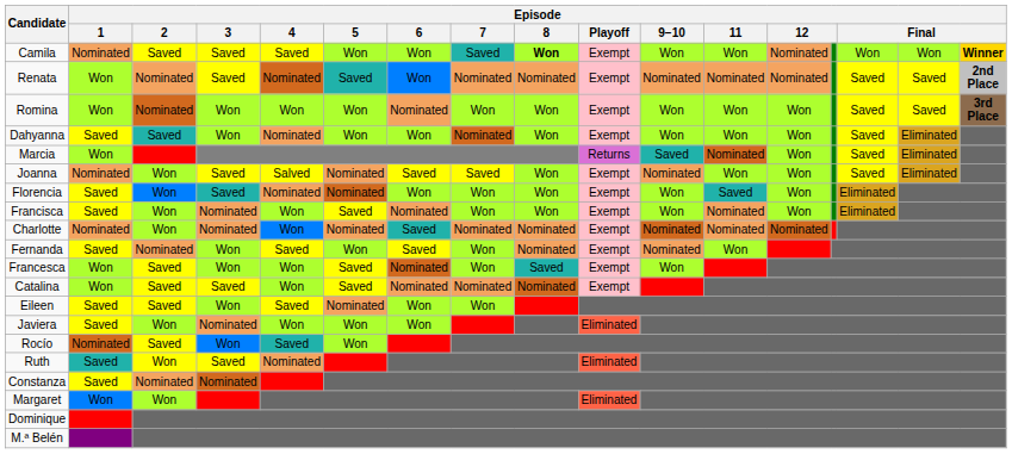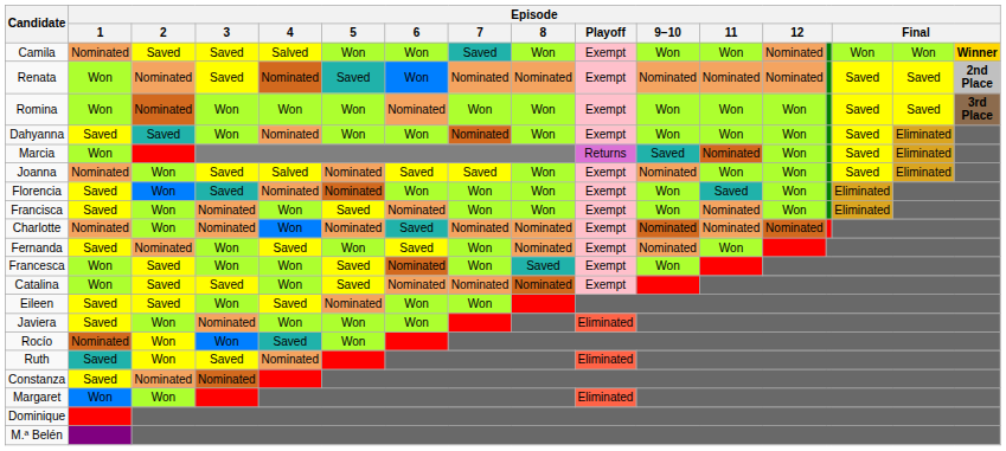Camila | Episode / 4: Saved -> Salved
Camila | Episode / 8: bold -> normal
Rocío | Episode / 2: Saved -> Won
